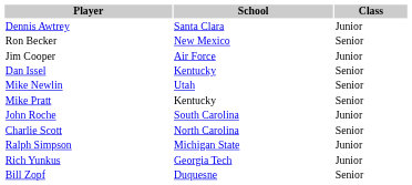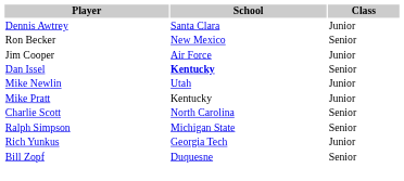Dan Issel | School: normal -> bold
Mike Newlin | Class: Senior -> Junior
Mike Pratt | Class: Senior -> Junior
- row: John Roche | South Carolina | Junior
Ralph Simpson | Class: Junior -> Senior
